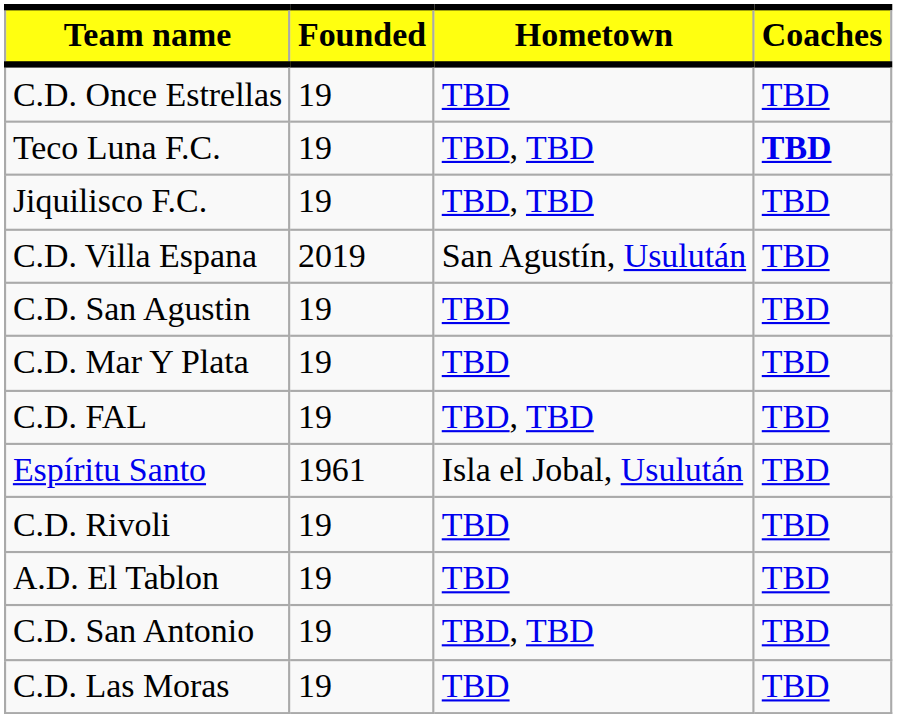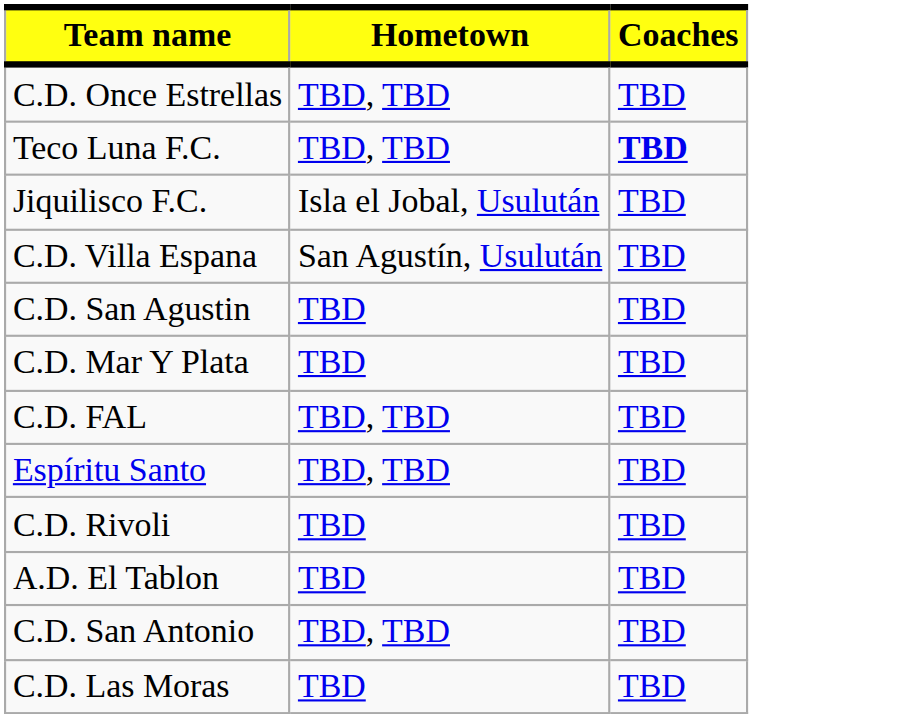- column: Founded | 19 | 19 | 19 | 2019 | 19 | 19 | 19 | 1961 | 19 | 19 | 19 | 19
C.D. Once Estrellas | Hometown: TBD -> TBD, TBD
Jiquilisco F.C. | Hometown: TBD, TBD -> Isla el Jobal, Usulután
Espíritu Santo | Hometown: Isla el Jobal, Usulután -> TBD, TBD
